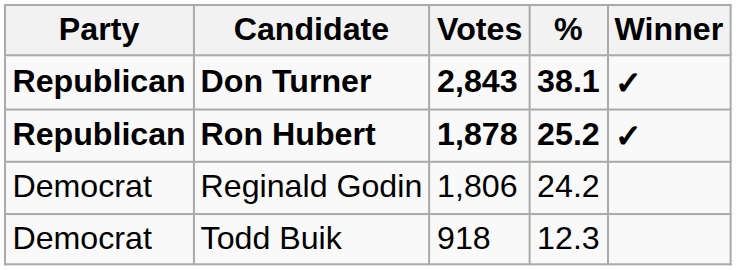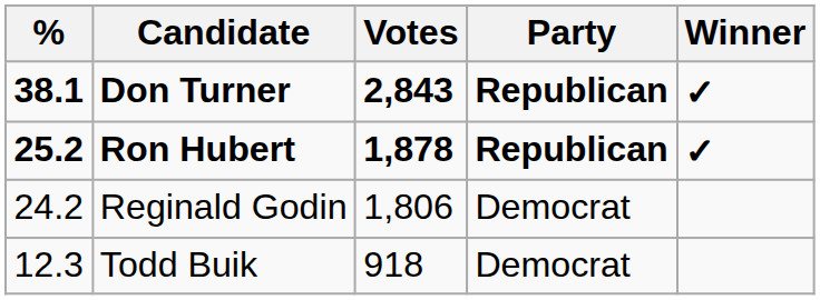columns swapped: Party <-> %
